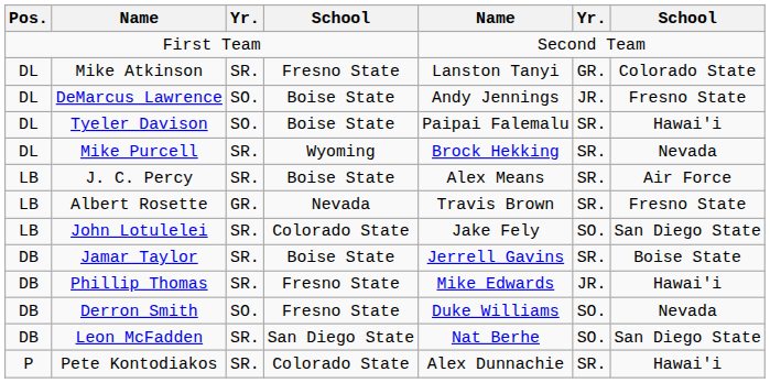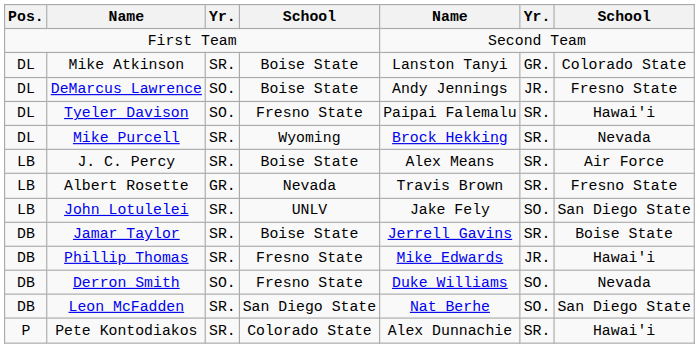Mike Atkinson | column 4: Fresno State -> Boise State
Tyeler Davison | column 4: Boise State -> Fresno State
John Lotulelei | column 4: Colorado State -> UNLV
